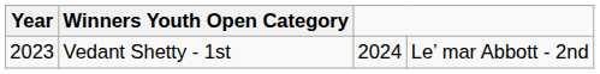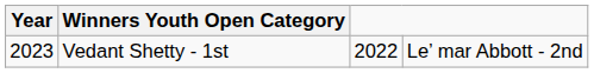Vedant Shetty - 1st | column 3: 2024 -> 2022
